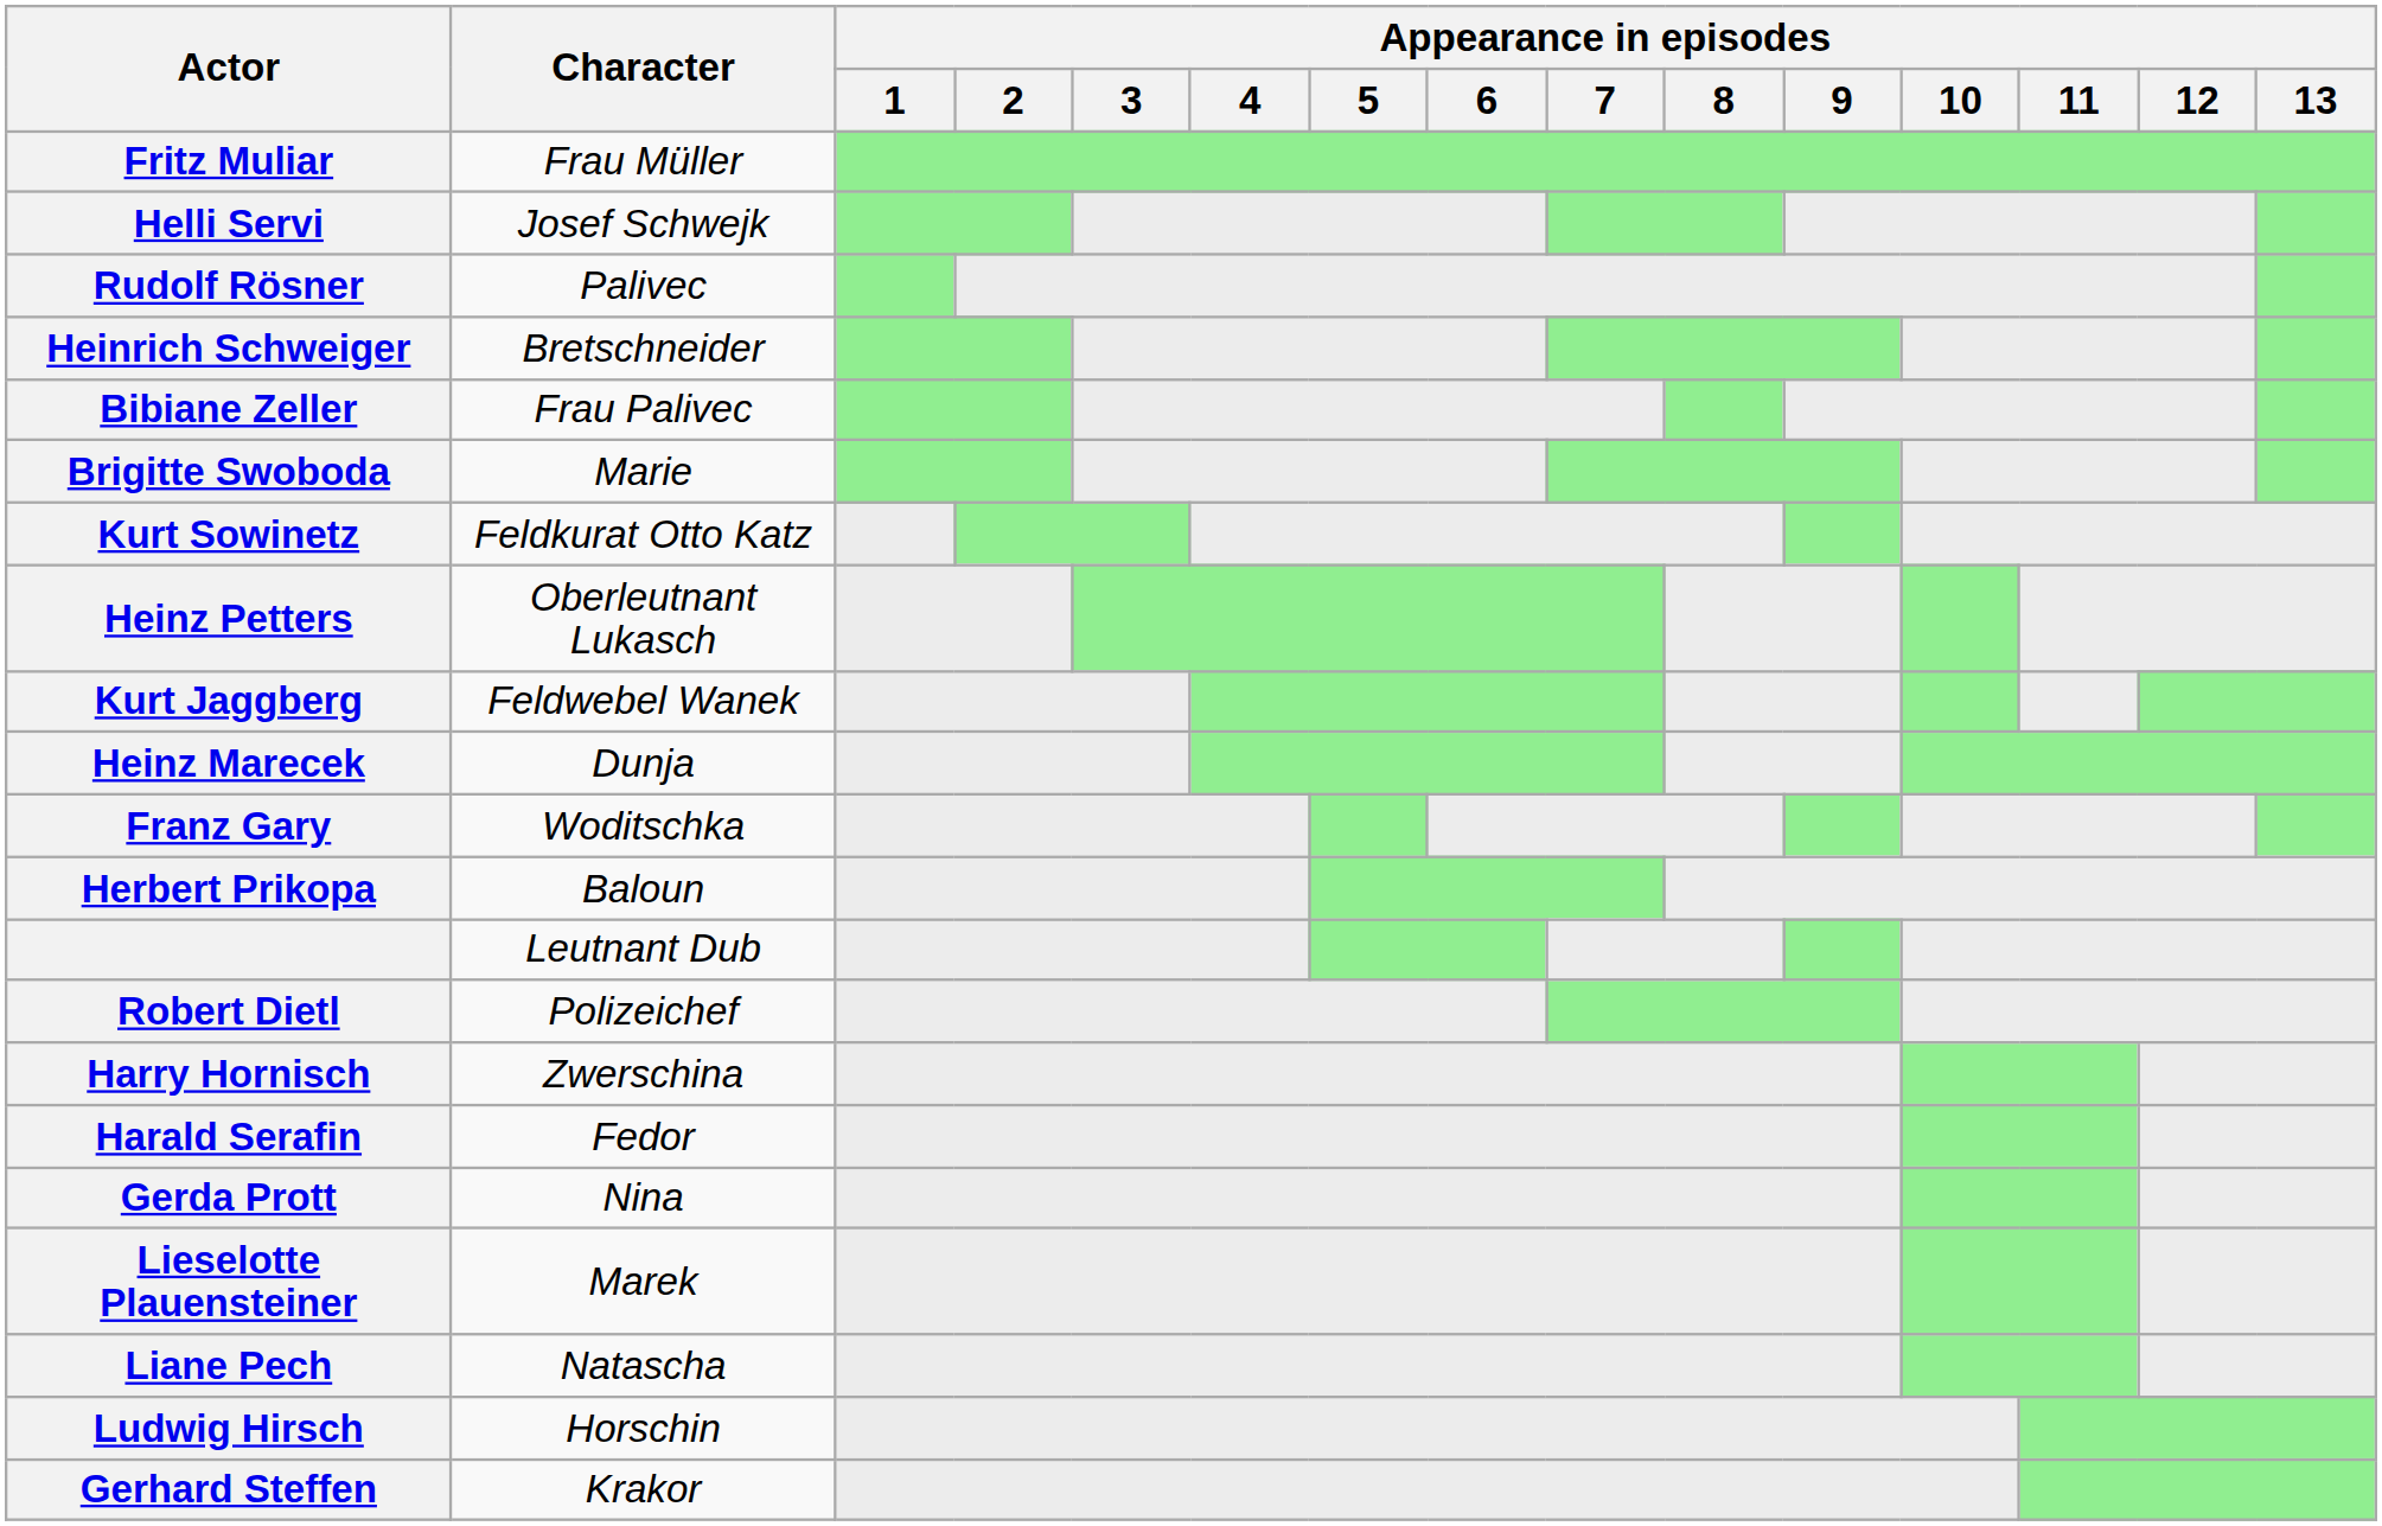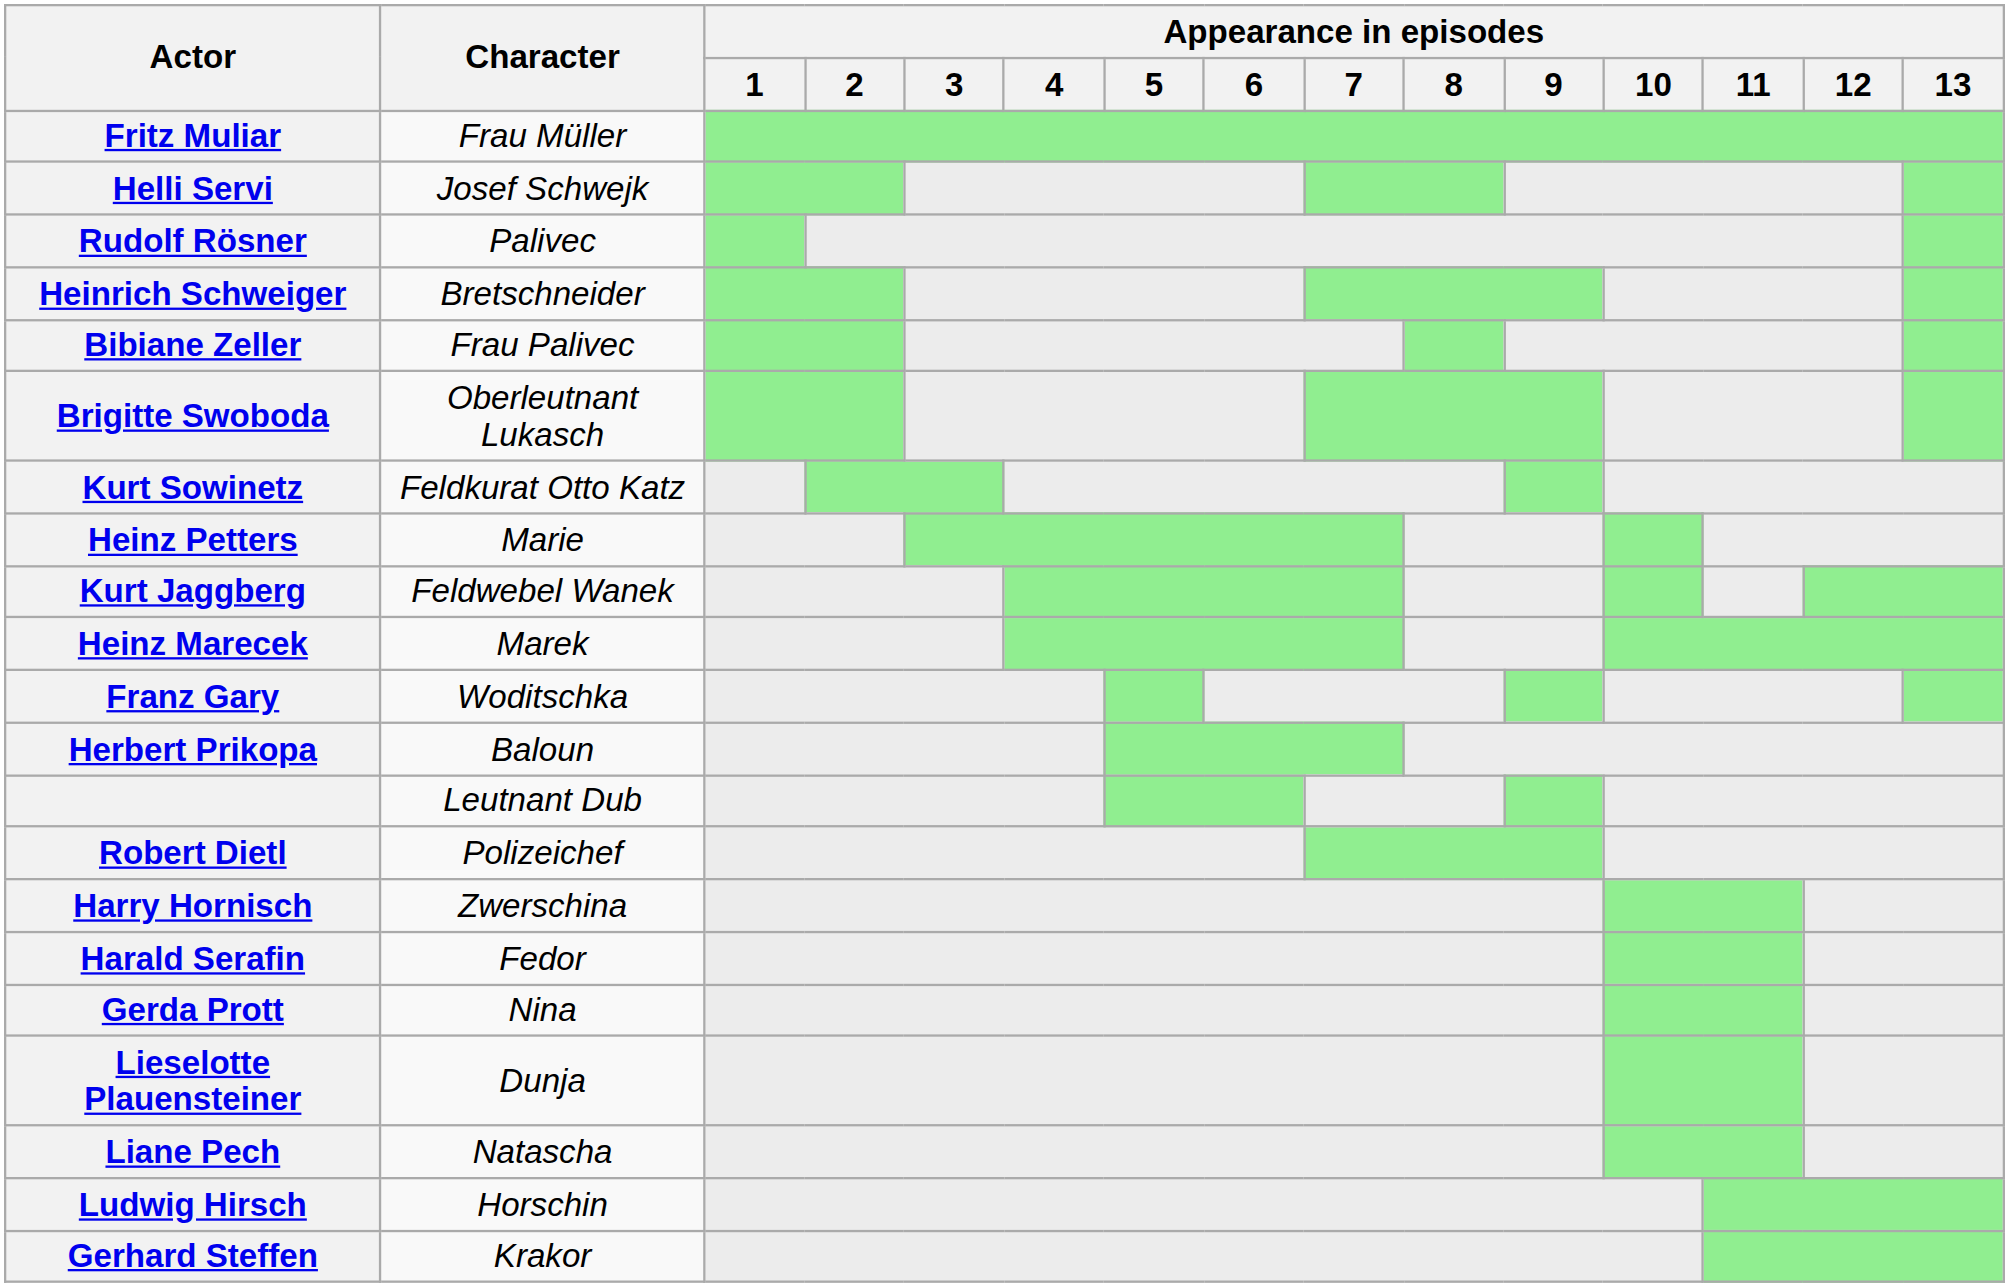Brigitte Swoboda | Character: Marie -> Oberleutnant Lukasch
Heinz Petters | Character: Oberleutnant Lukasch -> Marie
Heinz Marecek | Character: Dunja -> Marek
Lieselotte Plauensteiner | Character: Marek -> Dunja
